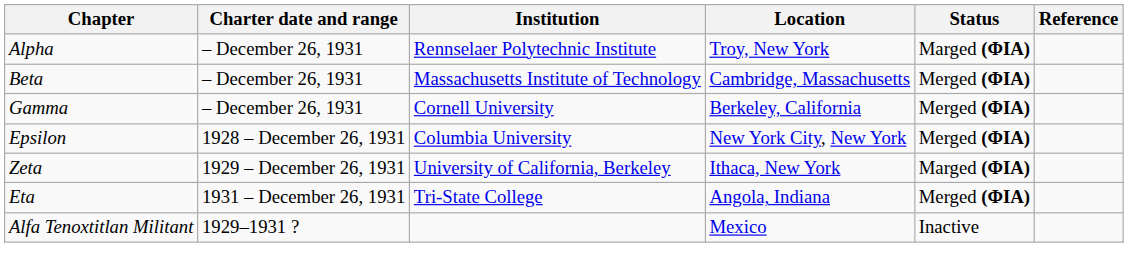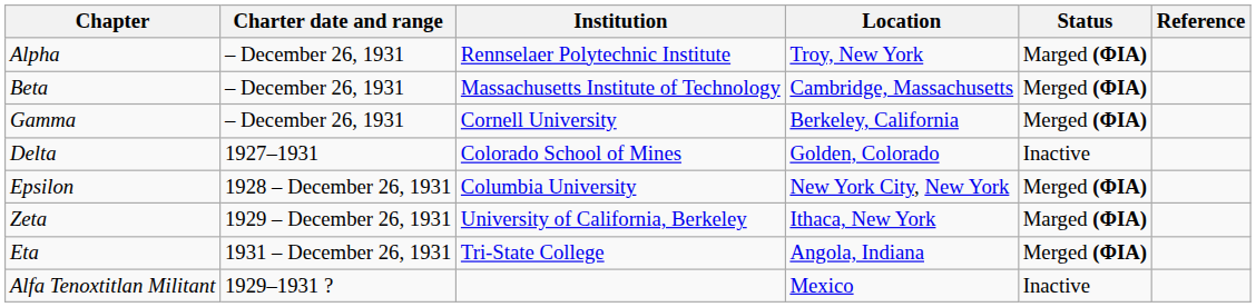+ row: Delta | 1927–1931 | Colorado School of Mines | Golden, Colorado | Inactive
